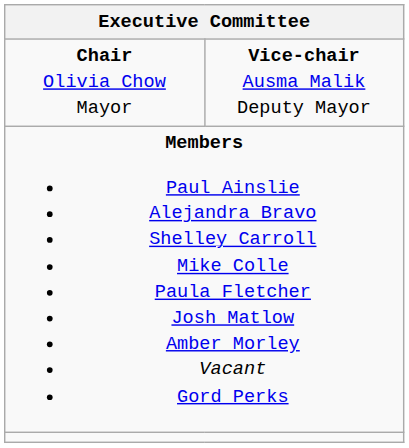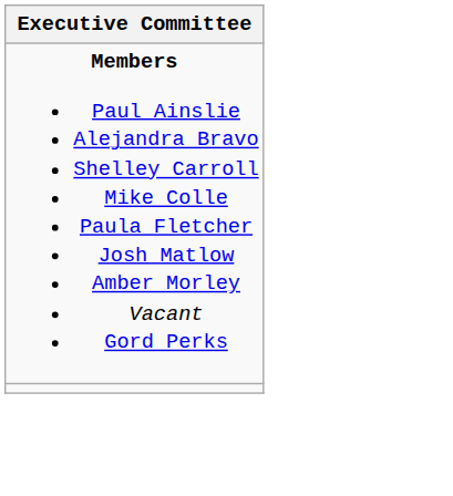- row: Chair Olivia Chow Mayor | Vice-chair Ausma Malik Deputy Mayor
